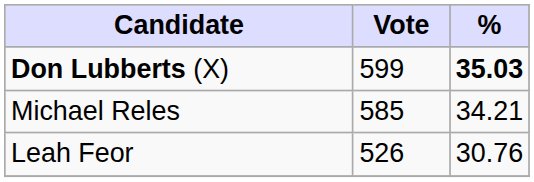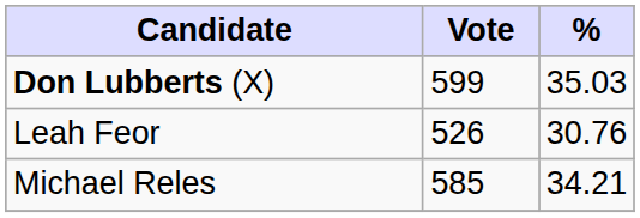Don Lubberts (X) | %: bold -> normal
rows swapped: Michael Reles <-> Leah Feor
